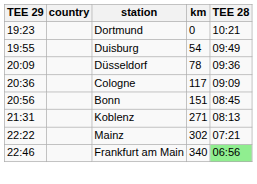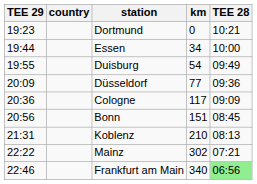+ row: 19:44 | Essen | 34 | 10:00
Düsseldorf | km: 78 -> 77
Koblenz | km: 271 -> 210
